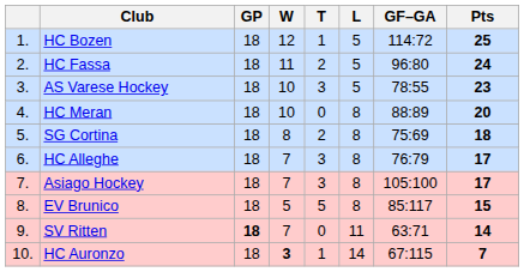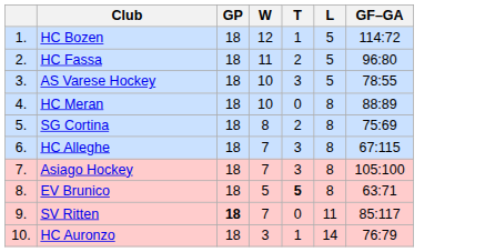- column: Pts | 25 | 24 | 23 | 20 | 18 | 17 | 17 | 15 | 14 | 7
HC Alleghe | GF–GA: 76:79 -> 67:115
EV Brunico | T: normal -> bold
EV Brunico | GF–GA: 85:117 -> 63:71
SV Ritten | GF–GA: 63:71 -> 85:117
HC Auronzo | W: bold -> normal
HC Auronzo | GF–GA: 67:115 -> 76:79
